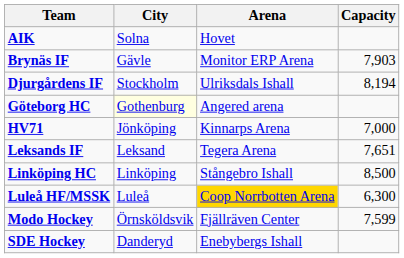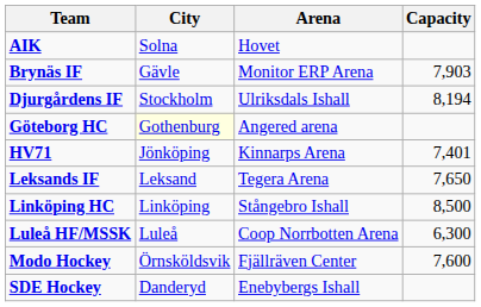HV71 | Capacity: 7,000 -> 7,401
Leksands IF | Capacity: 7,651 -> 7,650
Luleå HF/MSSK | Arena: gold background -> no background
Modo Hockey | Capacity: 7,599 -> 7,600
